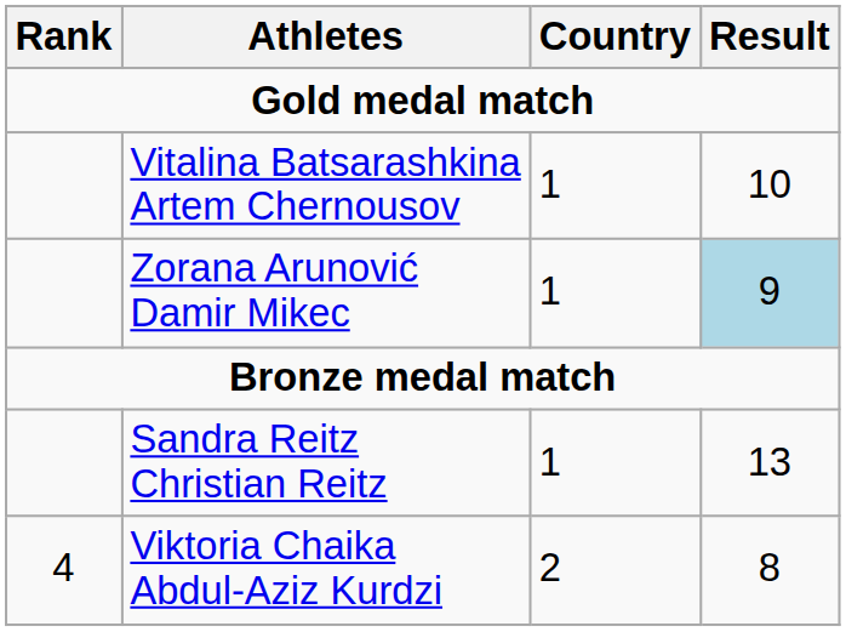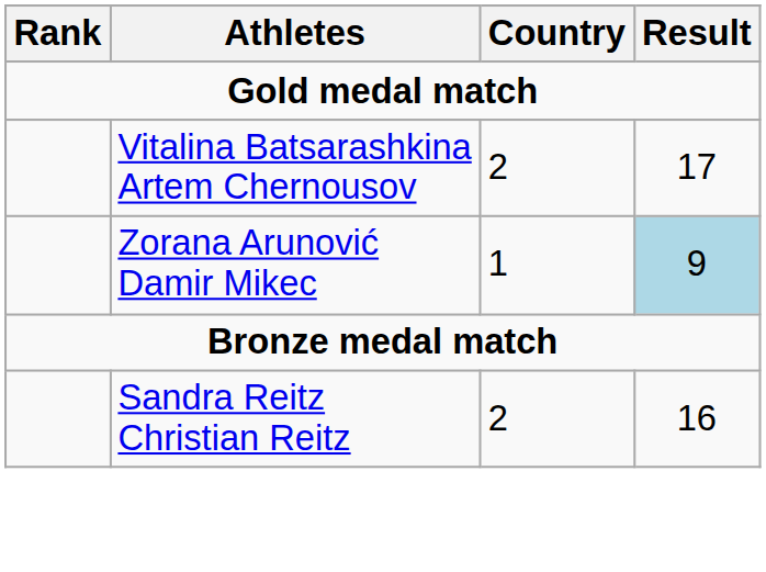Vitalina Batsarashkina Artem Chernousov | Country: 1 -> 2
Vitalina Batsarashkina Artem Chernousov | Result: 10 -> 17
Sandra Reitz Christian Reitz | Country: 1 -> 2
Sandra Reitz Christian Reitz | Result: 13 -> 16
- row: 4 | Viktoria Chaika Abdul-Aziz Kurdzi | 2 | 8
